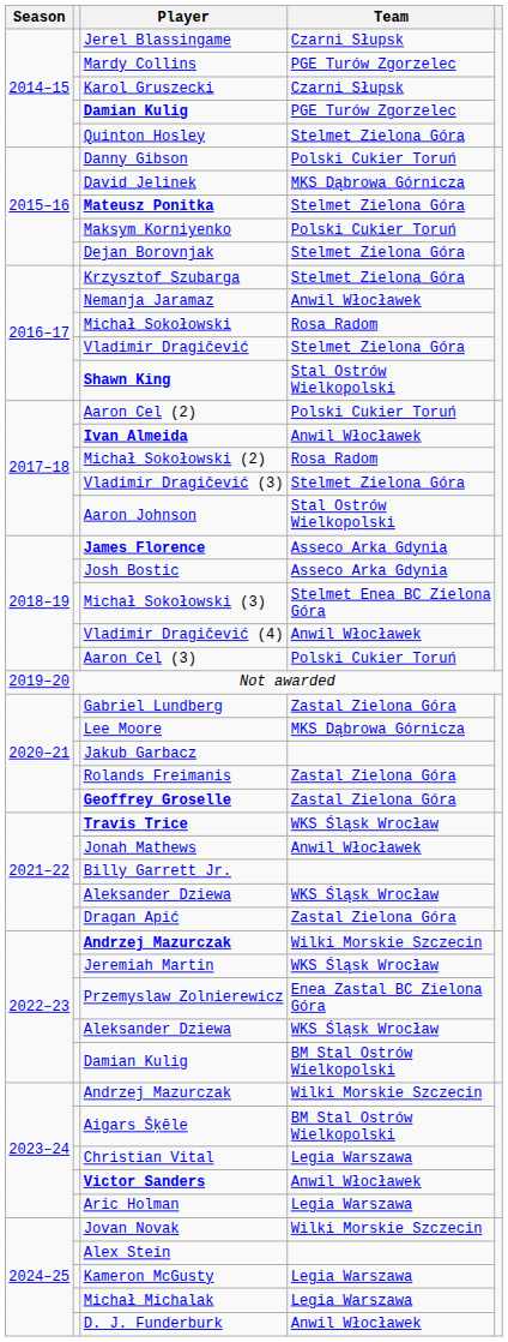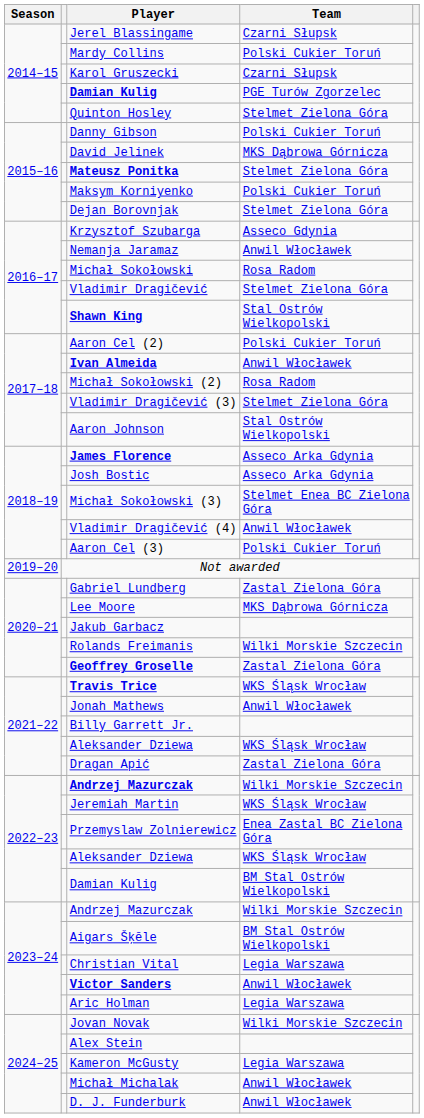Mardy Collins | Team: PGE Turów Zgorzelec -> Polski Cukier Toruń
Krzysztof Szubarga | Team: Stelmet Zielona Góra -> Asseco Gdynia
Rolands Freimanis | Team: Zastal Zielona Góra -> Wilki Morskie Szczecin
Michał Michalak | Team: Legia Warszawa -> Anwil Włocławek
